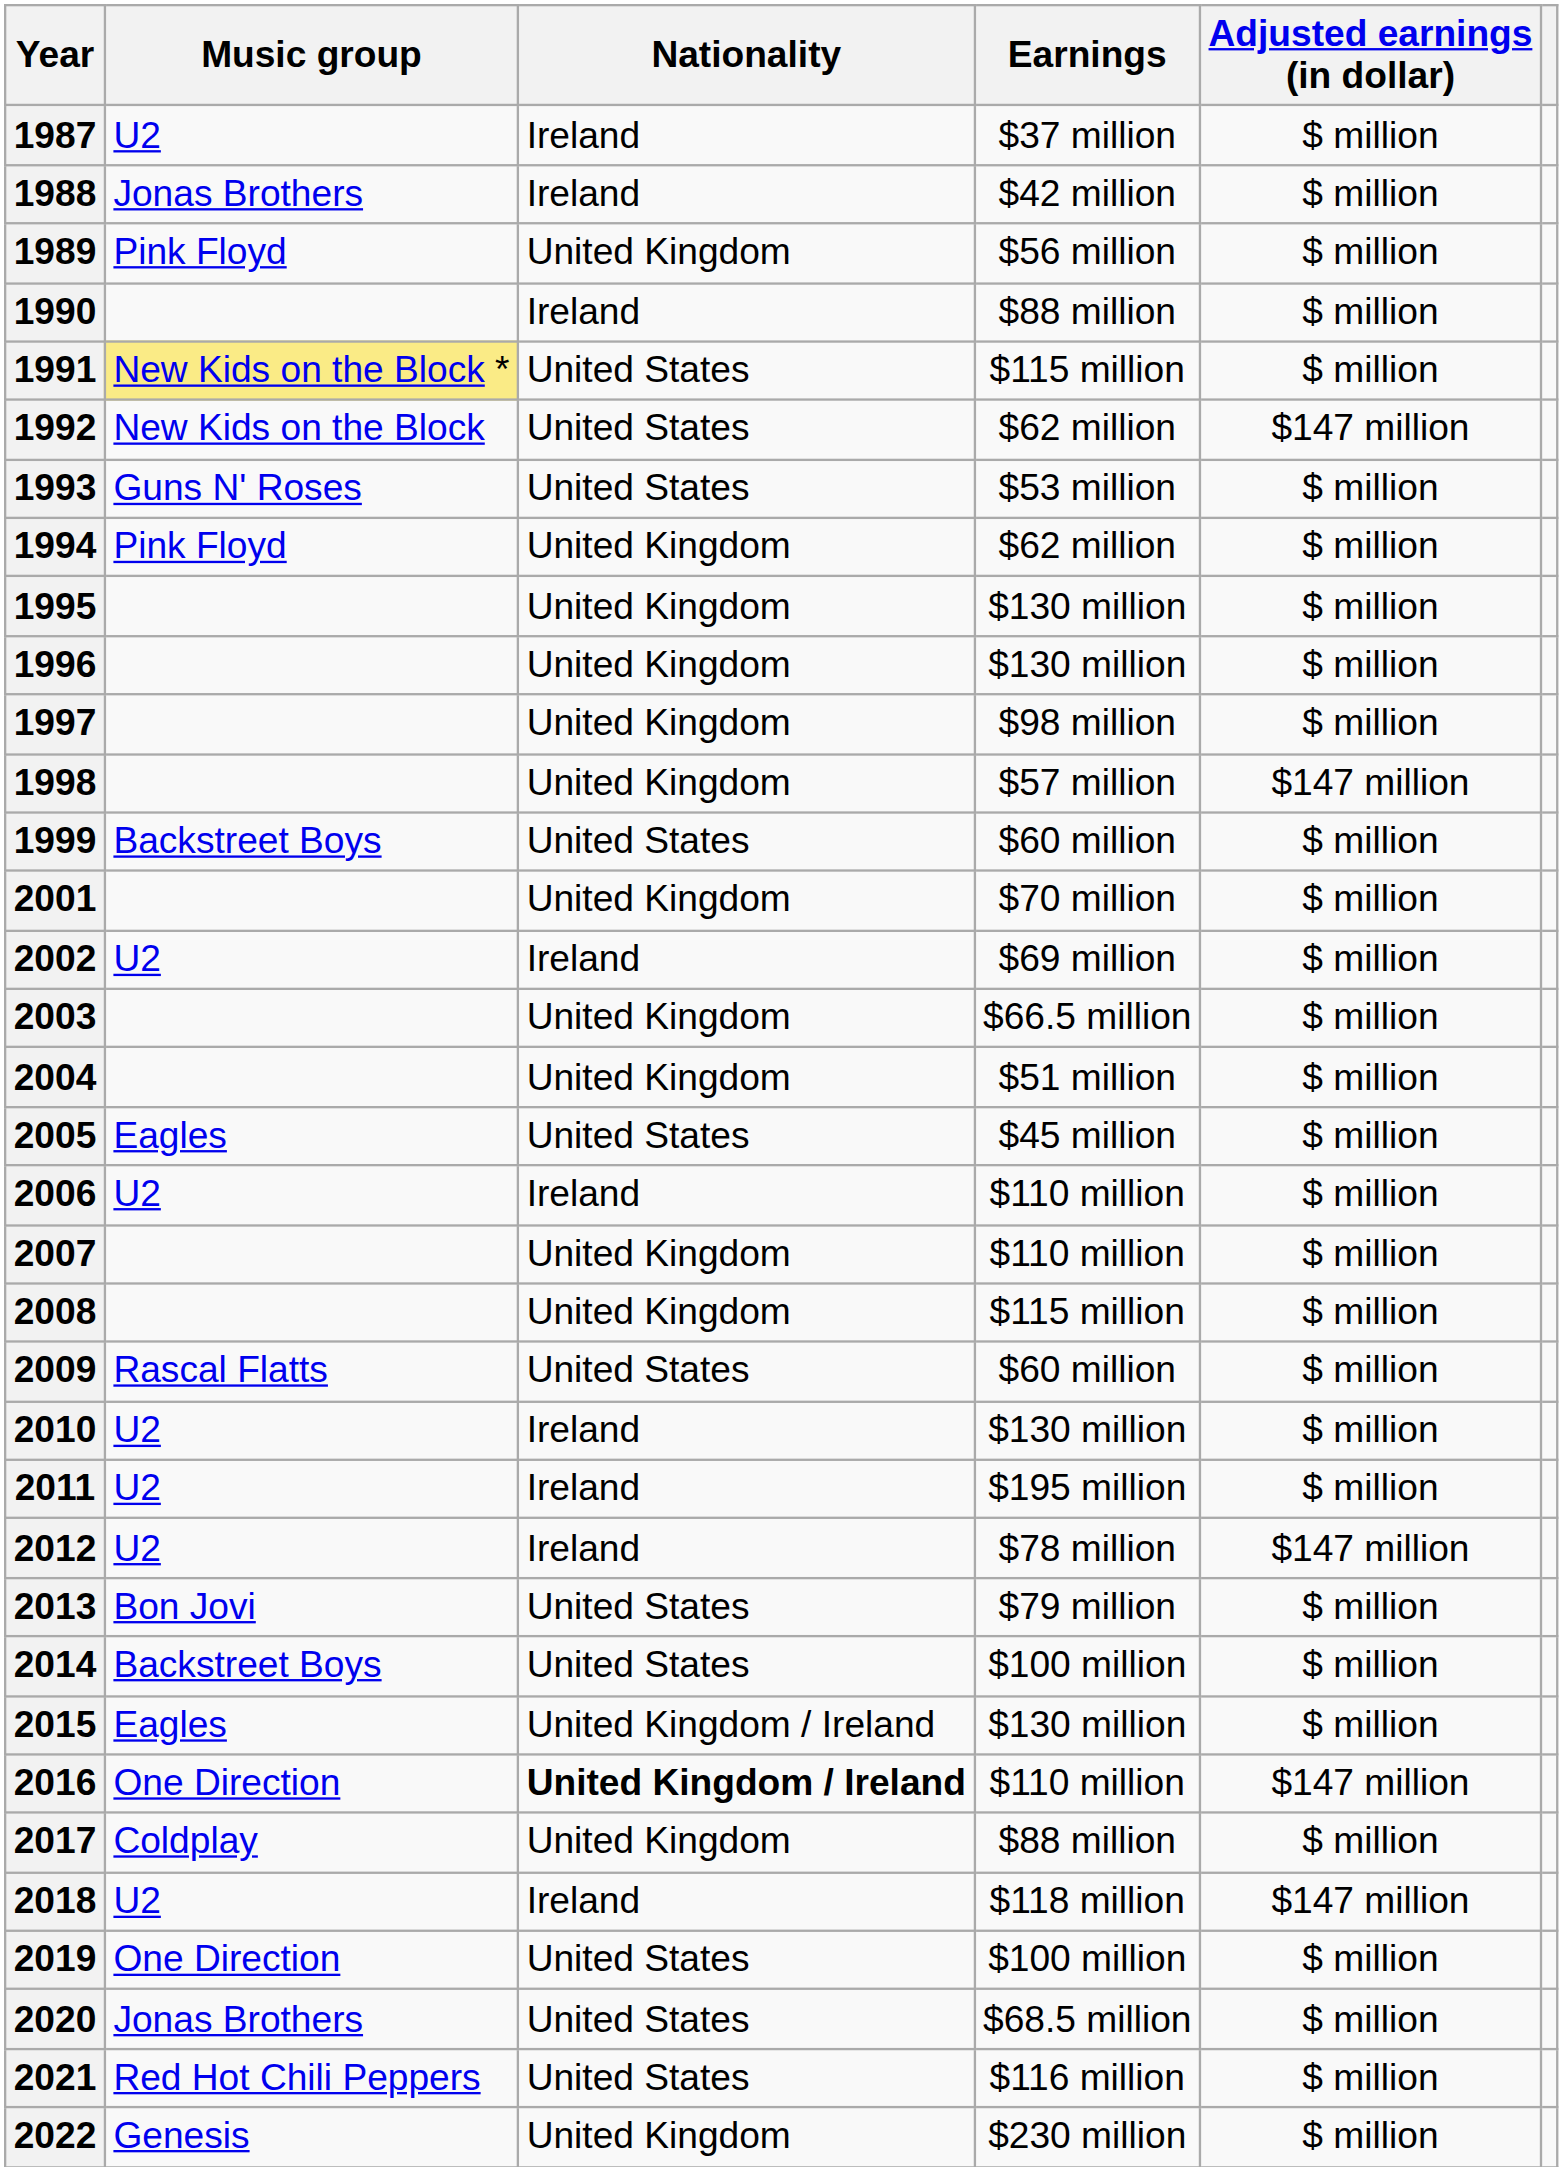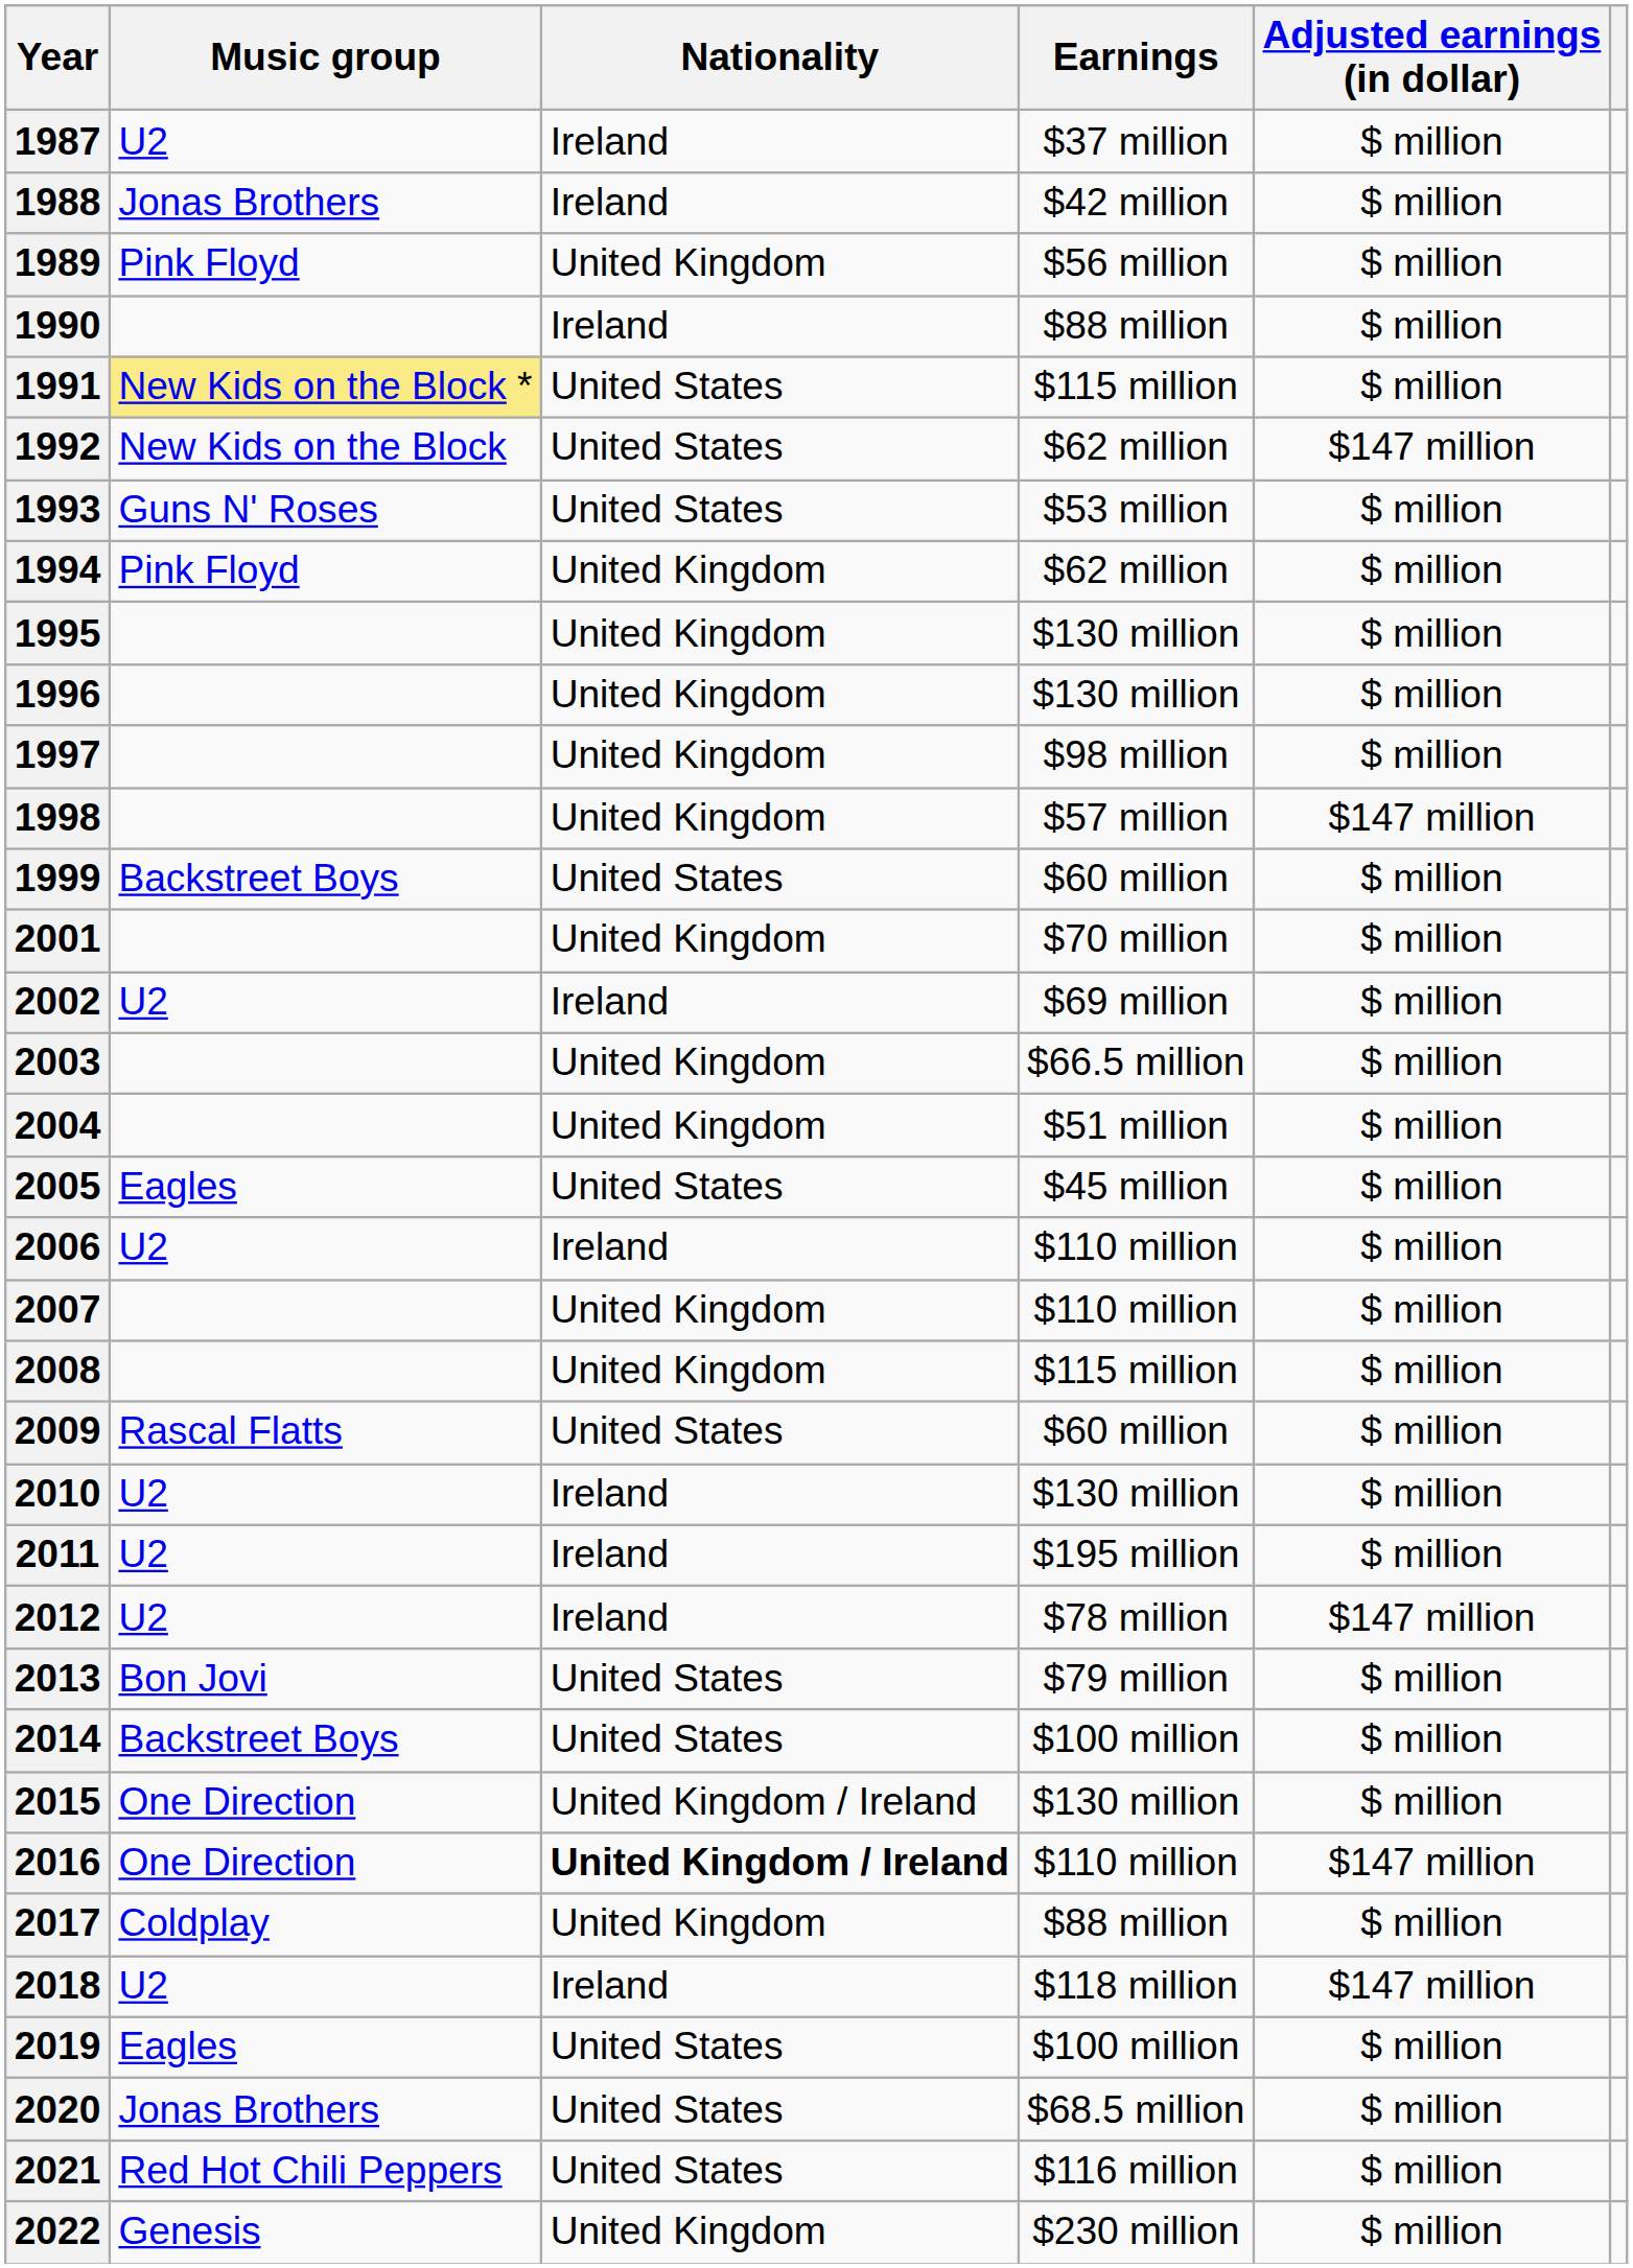2015 | Music group: Eagles -> One Direction
2019 | Music group: One Direction -> Eagles
